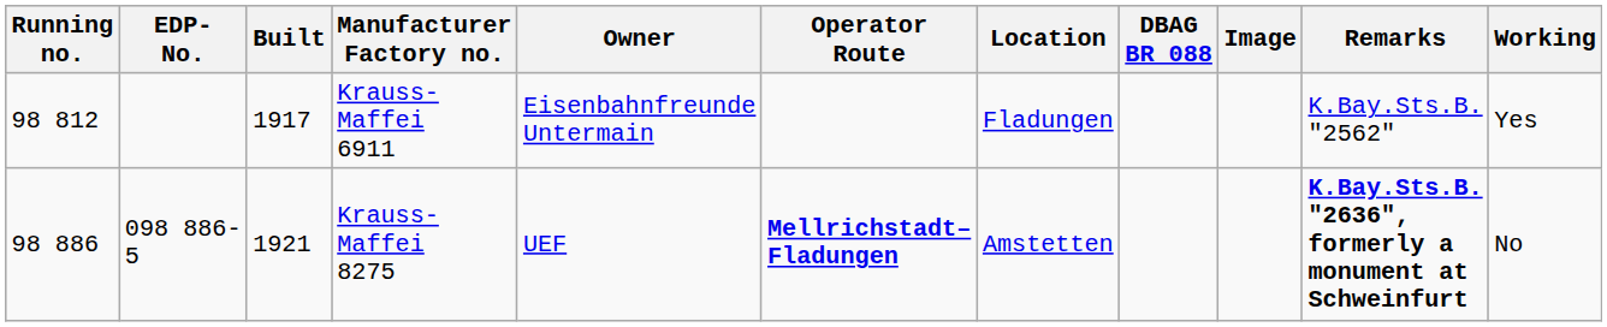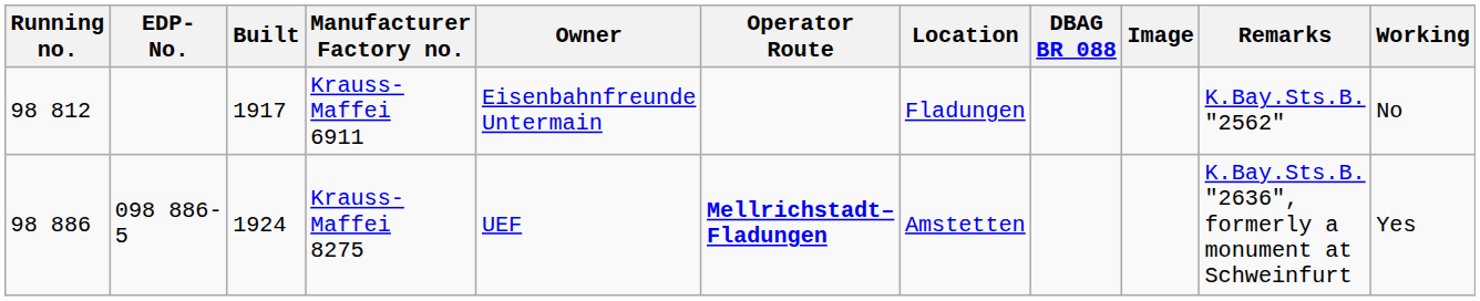Krauss-Maffei 6911 | Working: Yes -> No
Krauss-Maffei 8275 | Built: 1921 -> 1924
Krauss-Maffei 8275 | Remarks: bold -> normal
Krauss-Maffei 8275 | Working: No -> Yes
